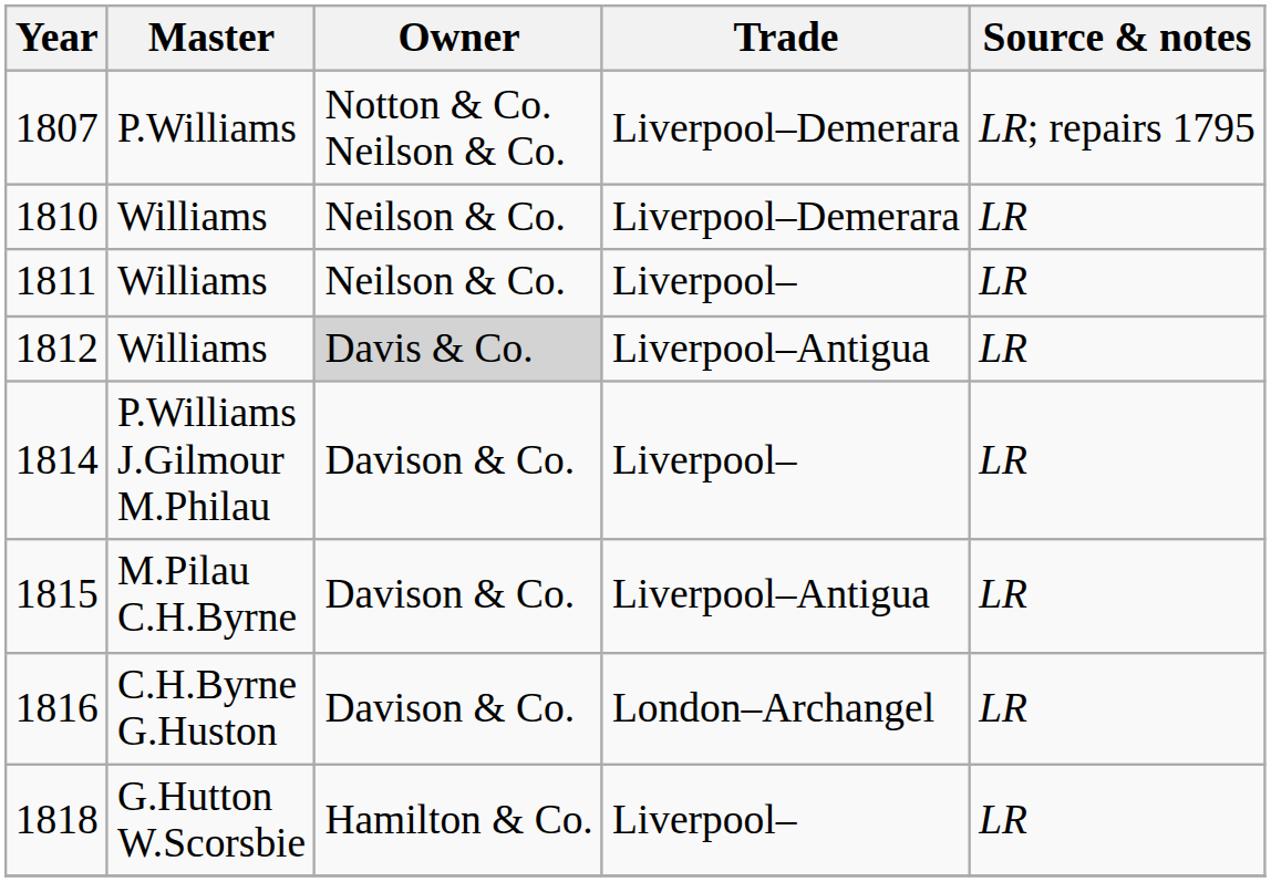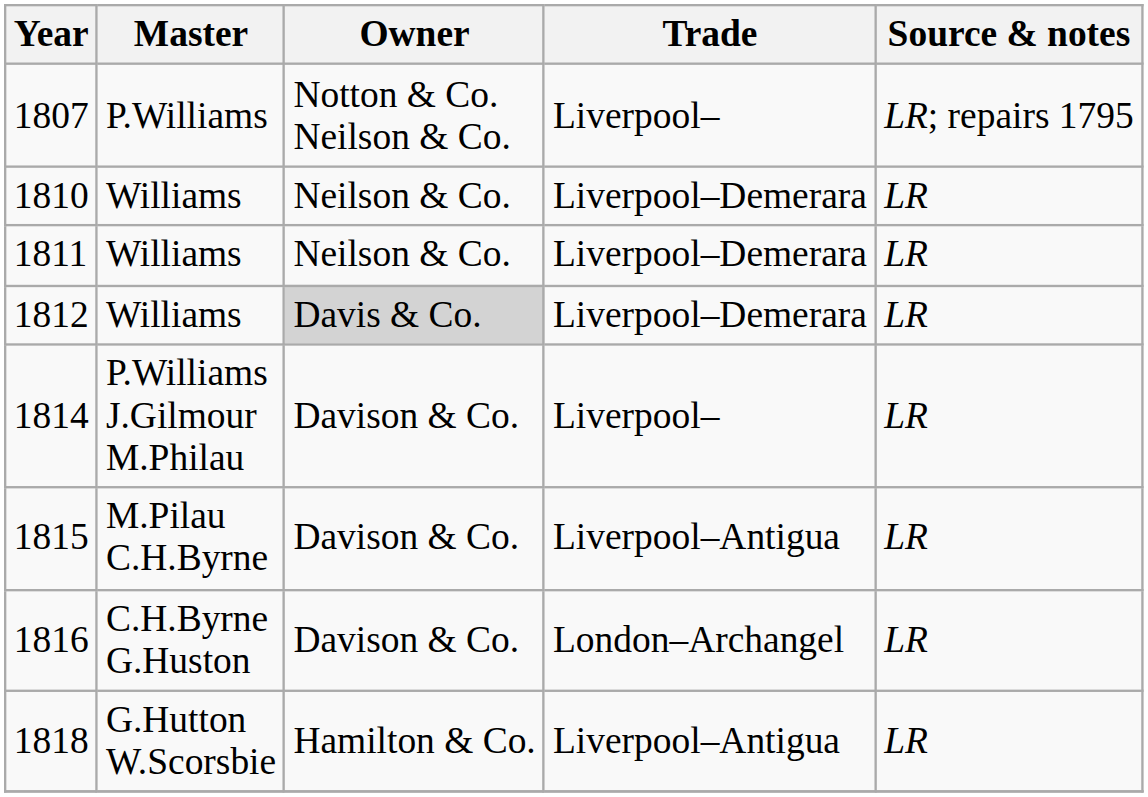1807 | Trade: Liverpool–Demerara -> Liverpool–
1811 | Trade: Liverpool– -> Liverpool–Demerara
1812 | Trade: Liverpool–Antigua -> Liverpool–Demerara
1818 | Trade: Liverpool– -> Liverpool–Antigua
